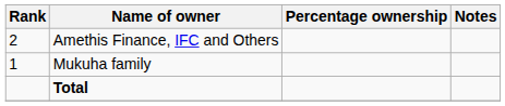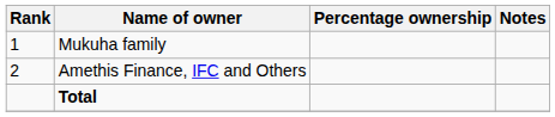rows swapped: Mukuha family <-> Amethis Finance, IFC and Others
